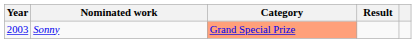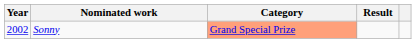Sonny | Year: 2003 -> 2002
